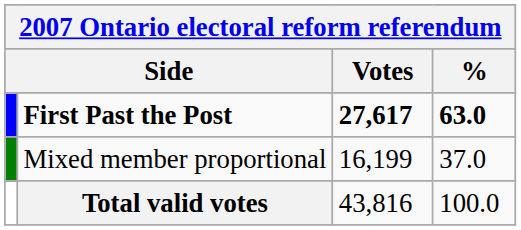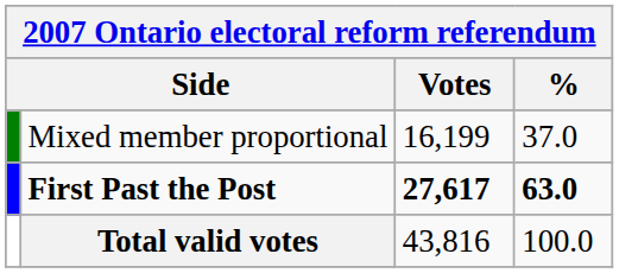rows swapped: First Past the Post <-> Mixed member proportional
